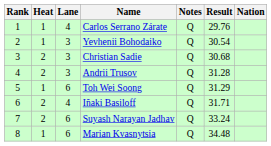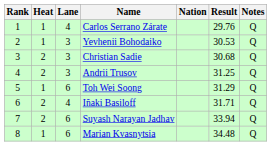columns swapped: Nation <-> Notes
Yevhenii Bohodaiko | Result: 30.54 -> 30.53
Andrii Trusov | Result: 31.28 -> 31.25
Suyash Narayan Jadhav | Result: 33.24 -> 33.94
